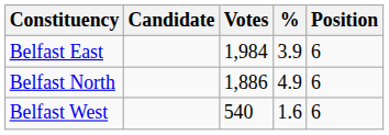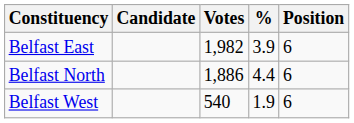Belfast East | Votes: 1,984 -> 1,982
Belfast North | %: 4.9 -> 4.4
Belfast West | %: 1.6 -> 1.9
